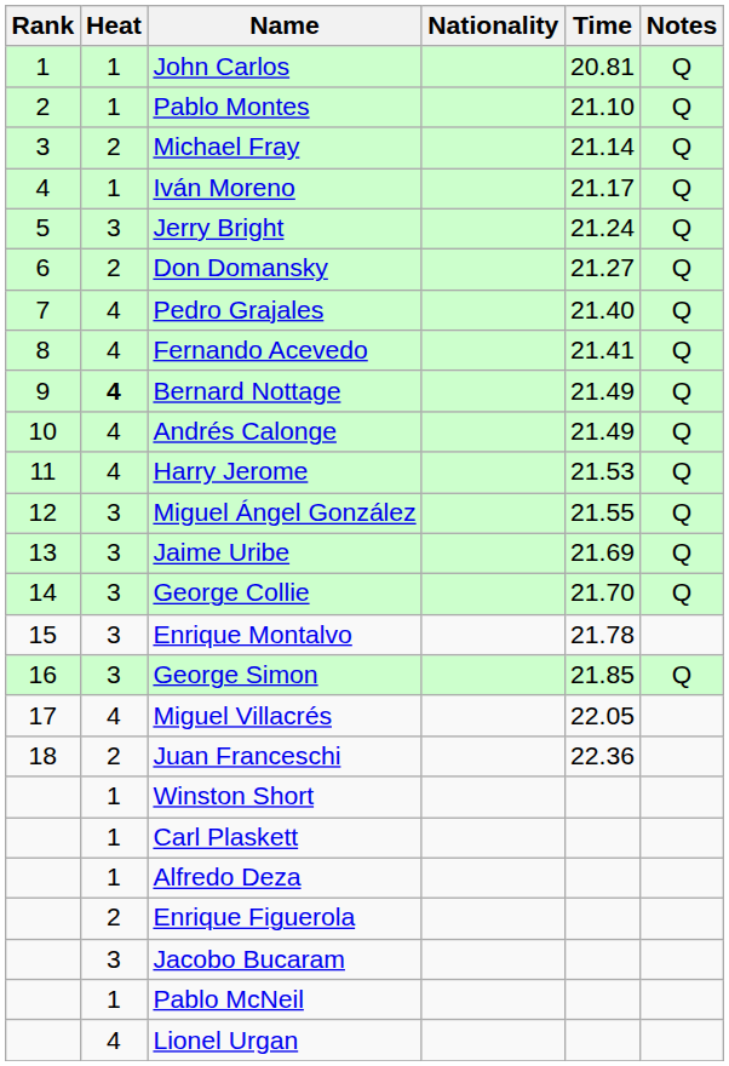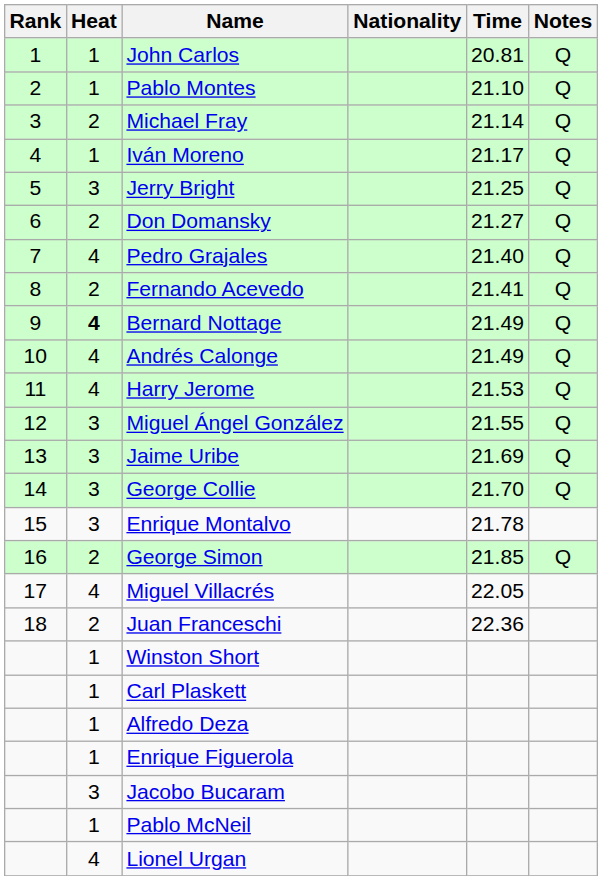Jerry Bright | Time: 21.24 -> 21.25
Fernando Acevedo | Heat: 4 -> 2
George Simon | Heat: 3 -> 2
Enrique Figuerola | Heat: 2 -> 1
